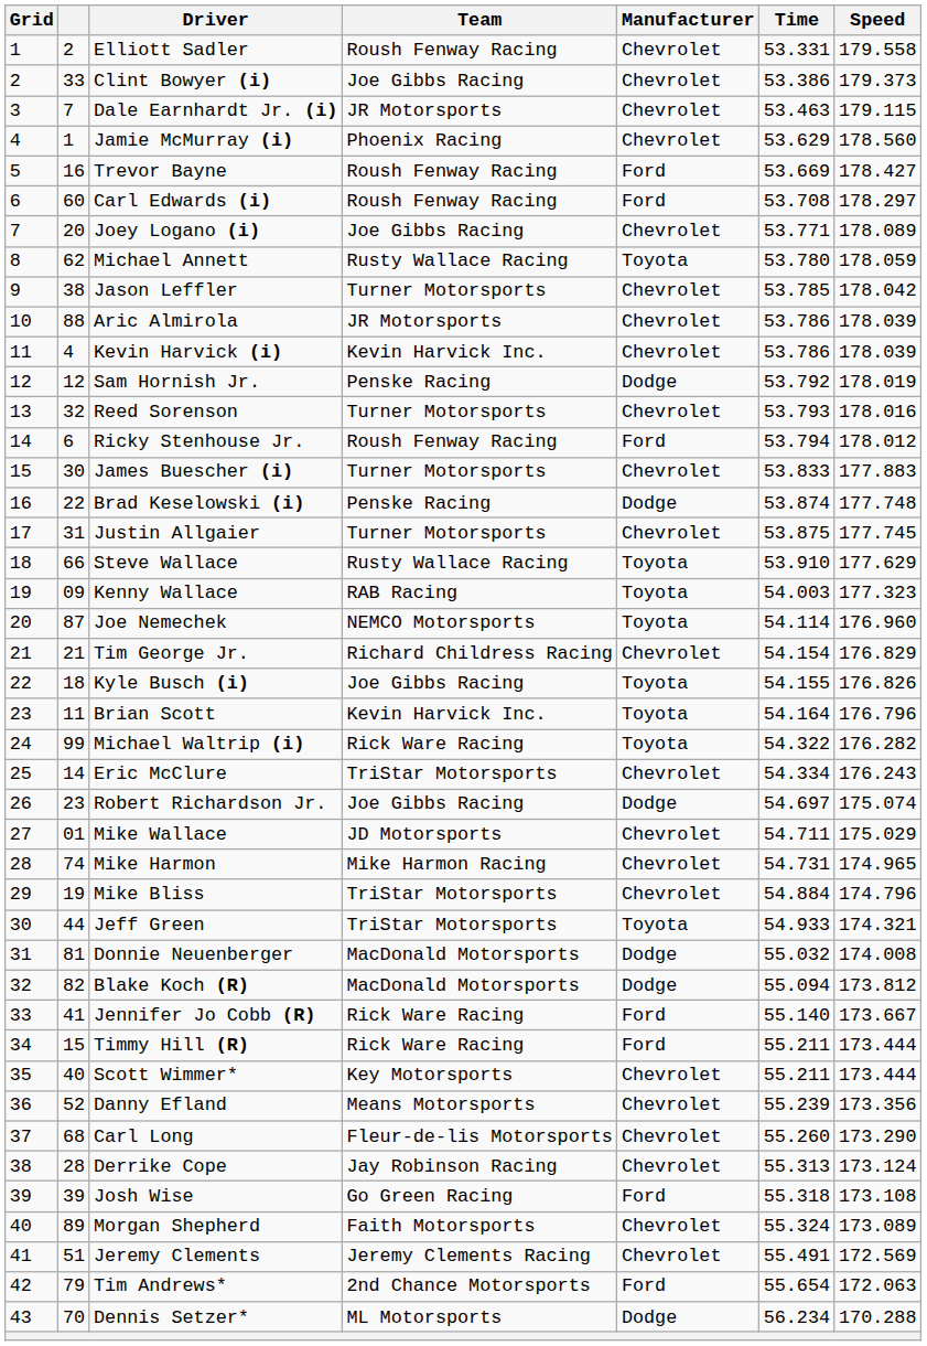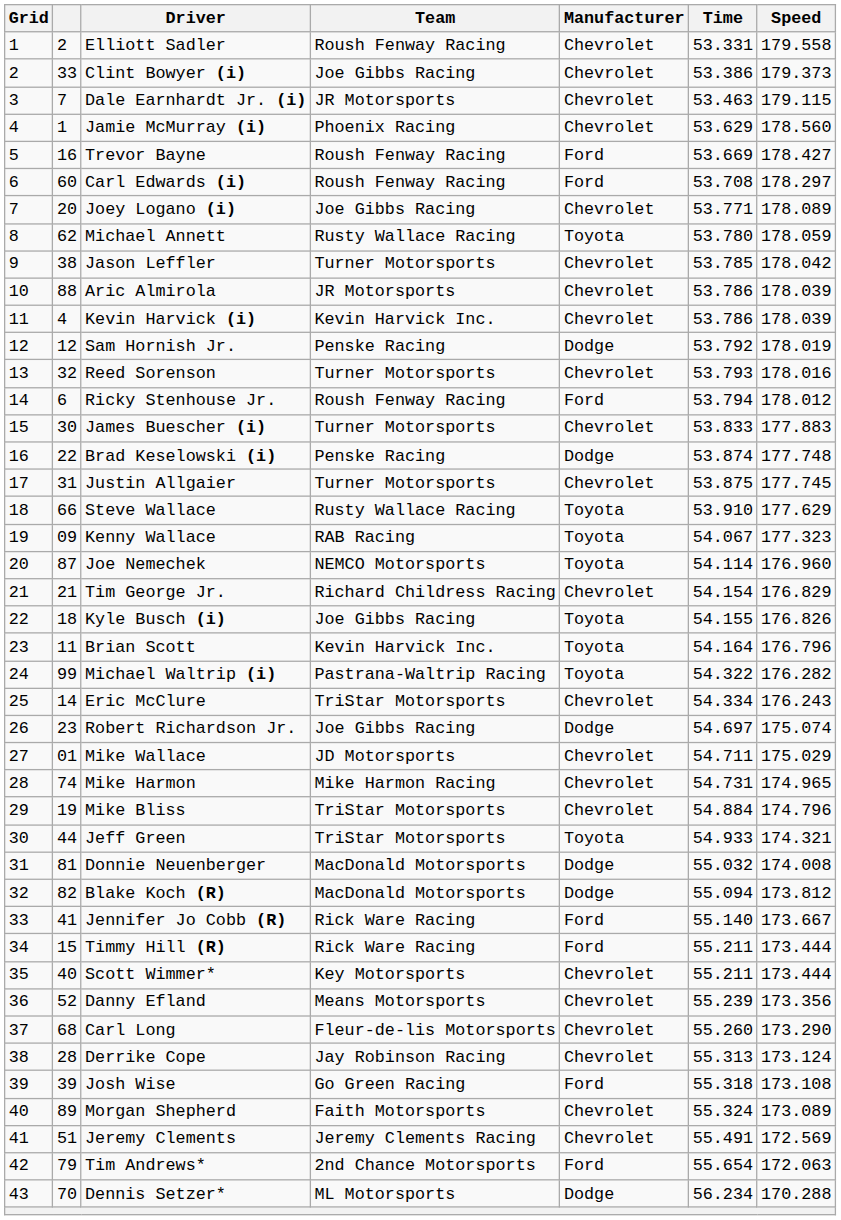Kenny Wallace | Time: 54.003 -> 54.067
Michael Waltrip (i) | Team: Rick Ware Racing -> Pastrana-Waltrip Racing
